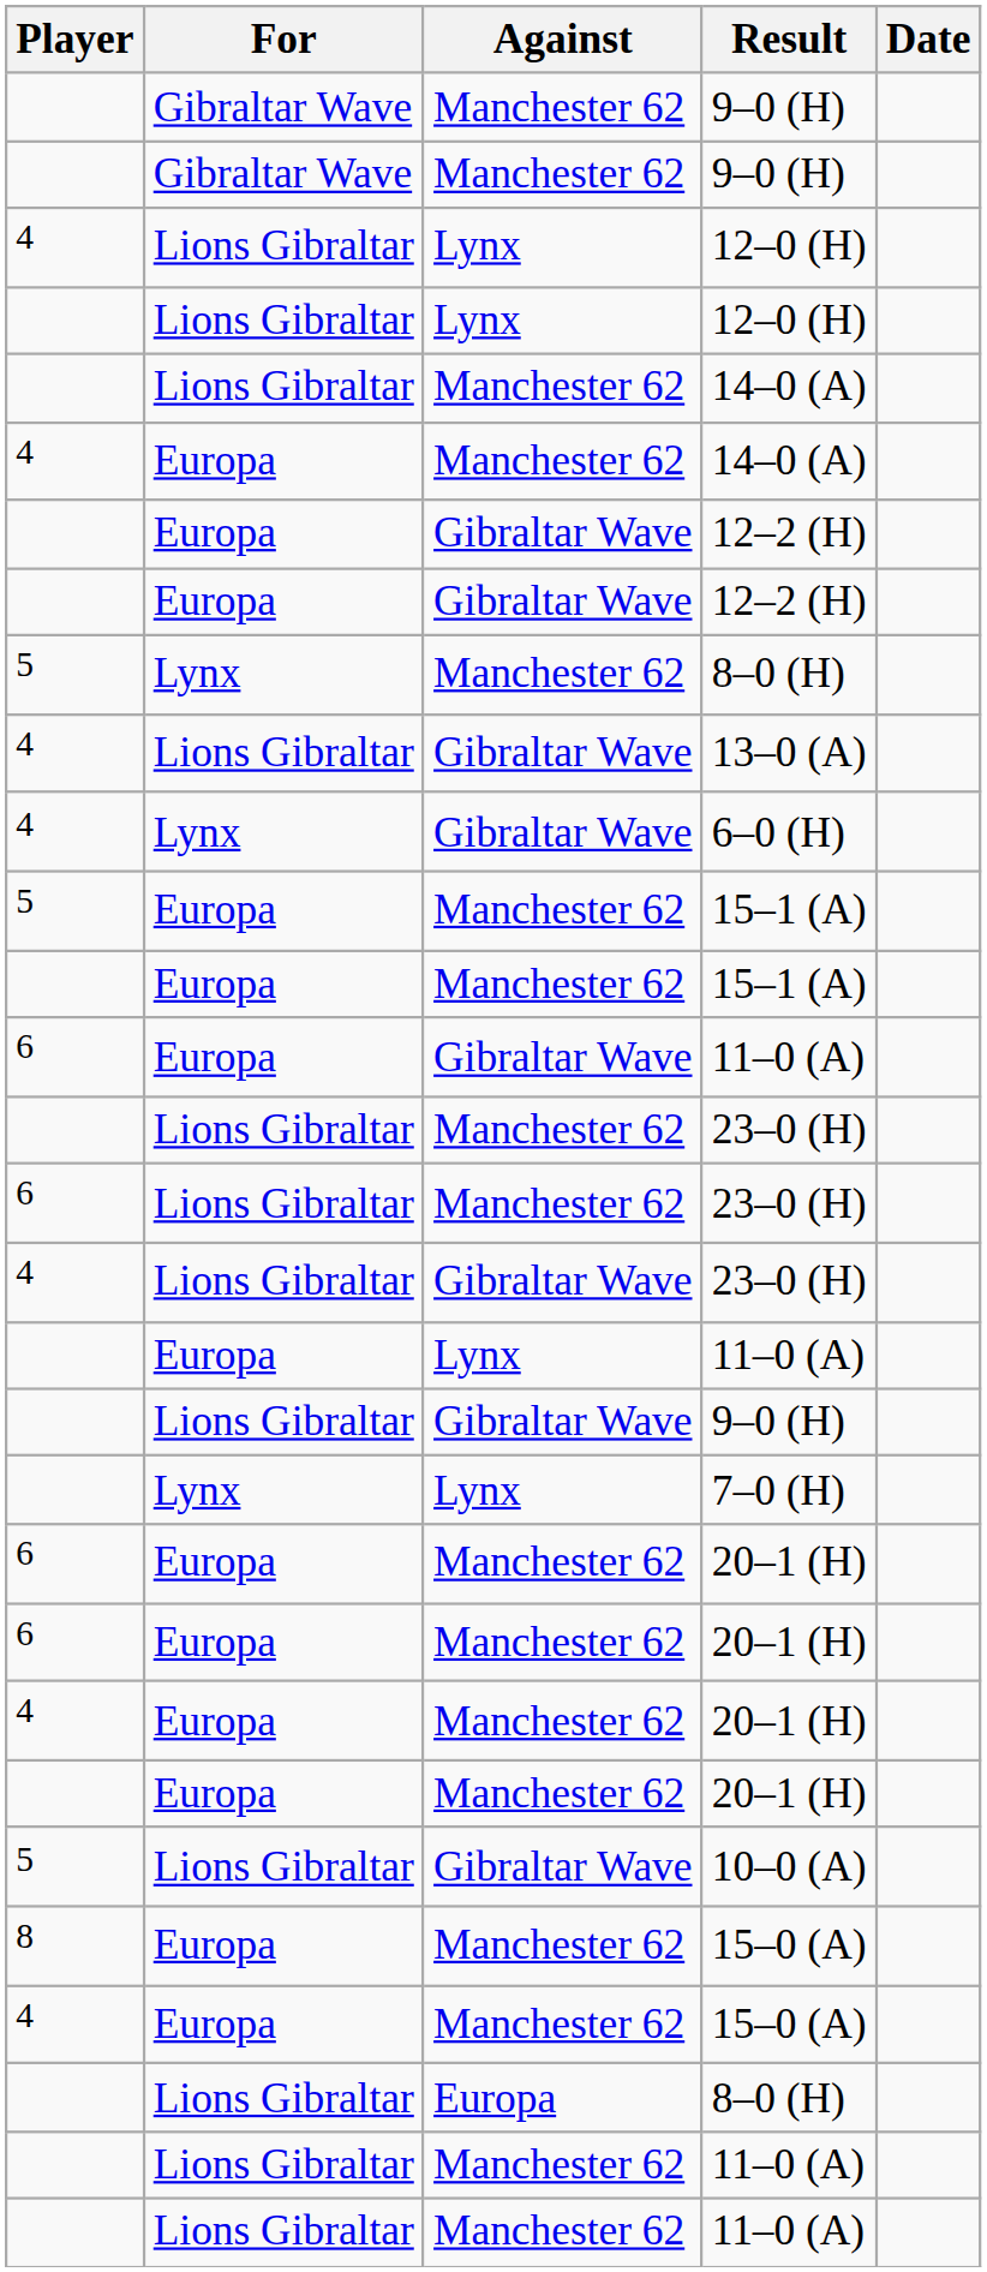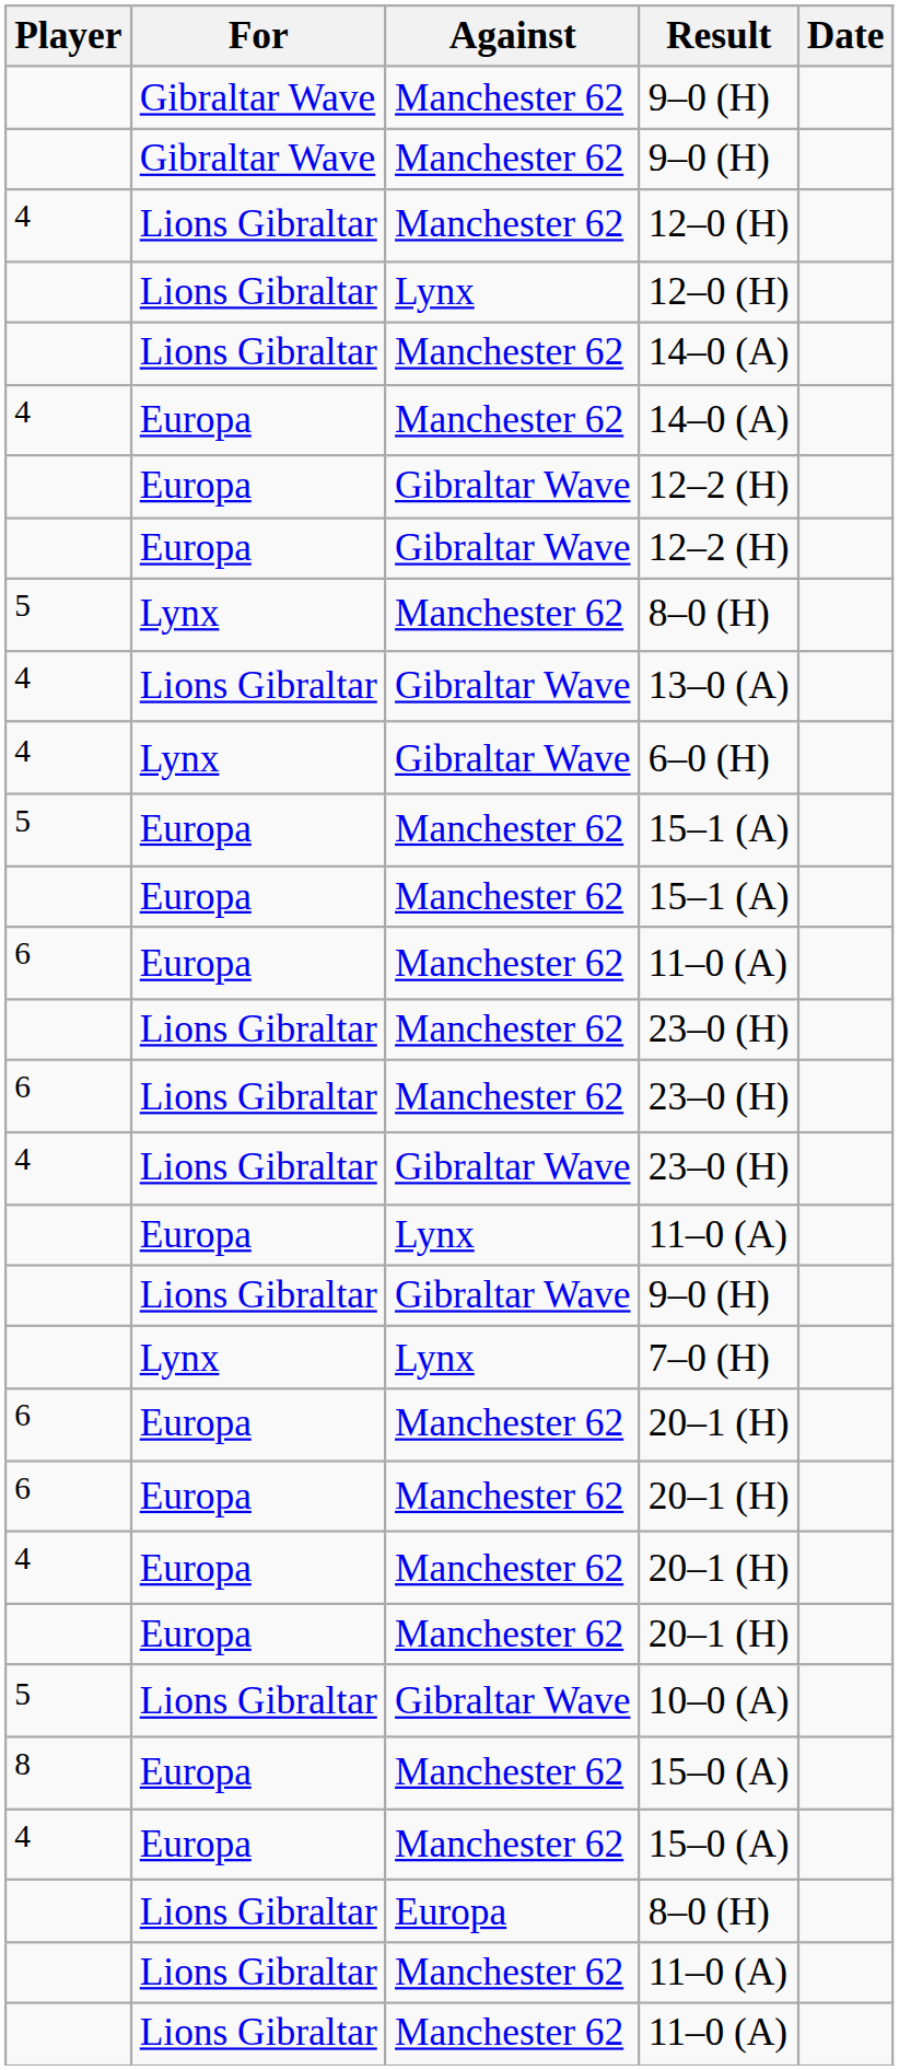4 / 12–0 (H) | Against: Lynx -> Manchester 62
6 / 11–0 (A) | Against: Gibraltar Wave -> Manchester 62
